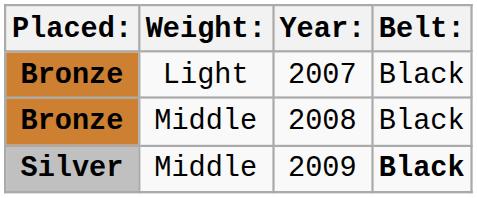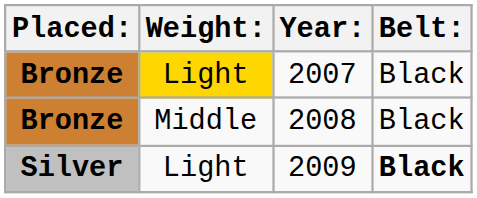2007 | Weight:: no background -> gold background
2009 | Weight:: Middle -> Light
